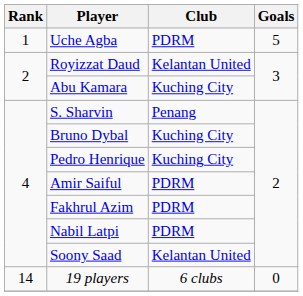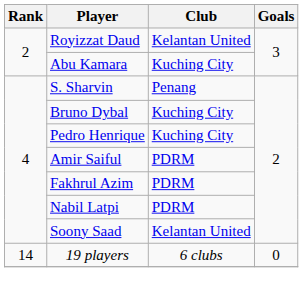- row: 1 | Uche Agba | PDRM | 5
